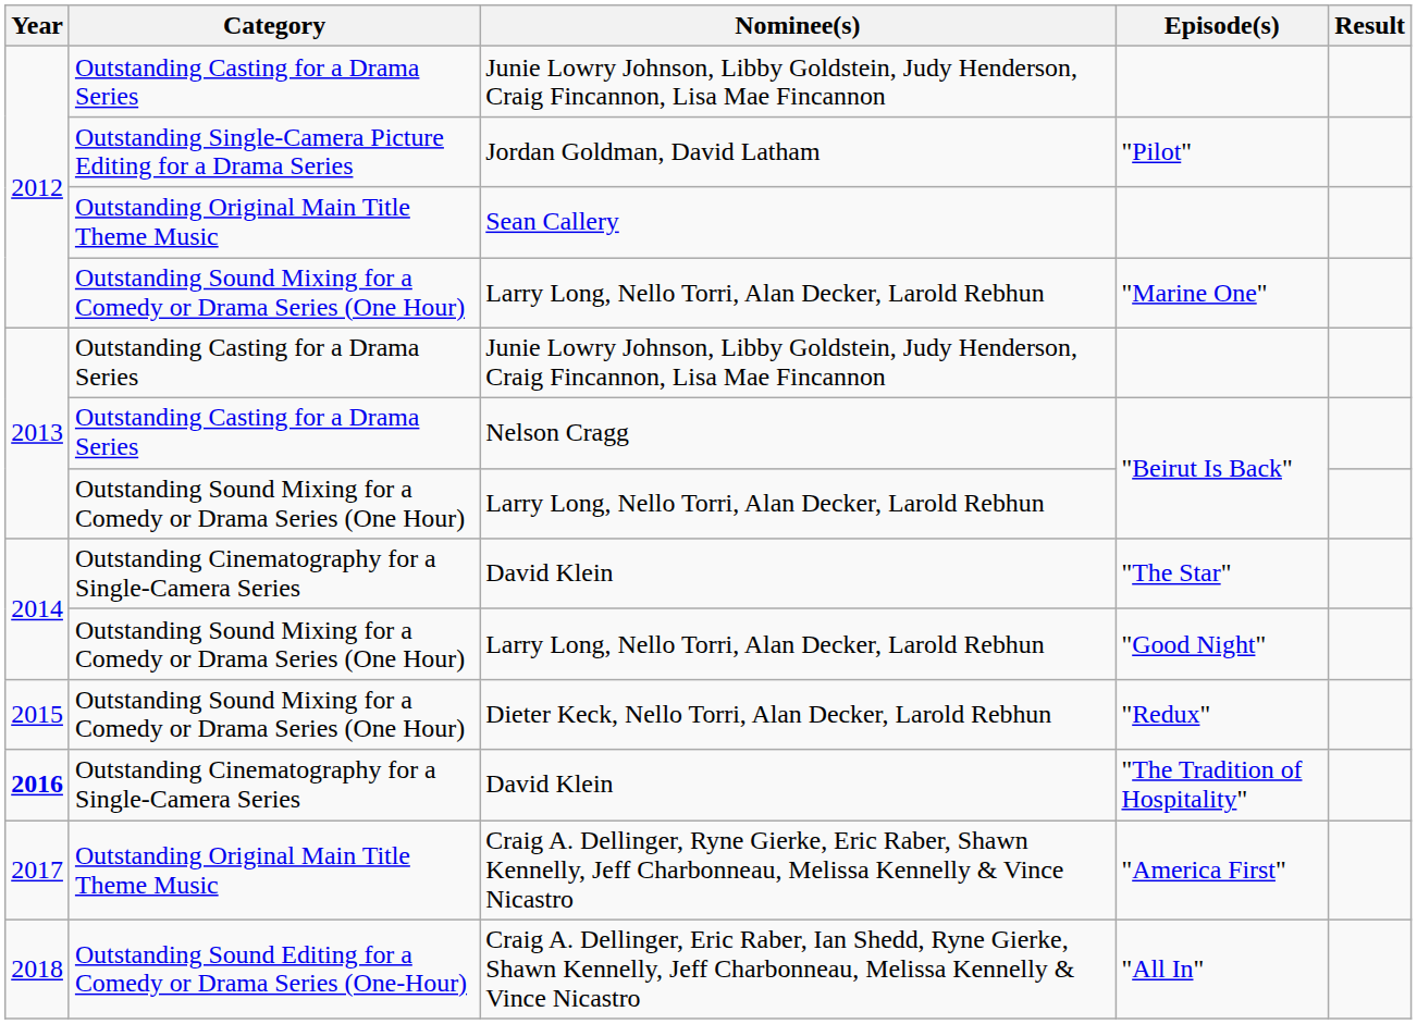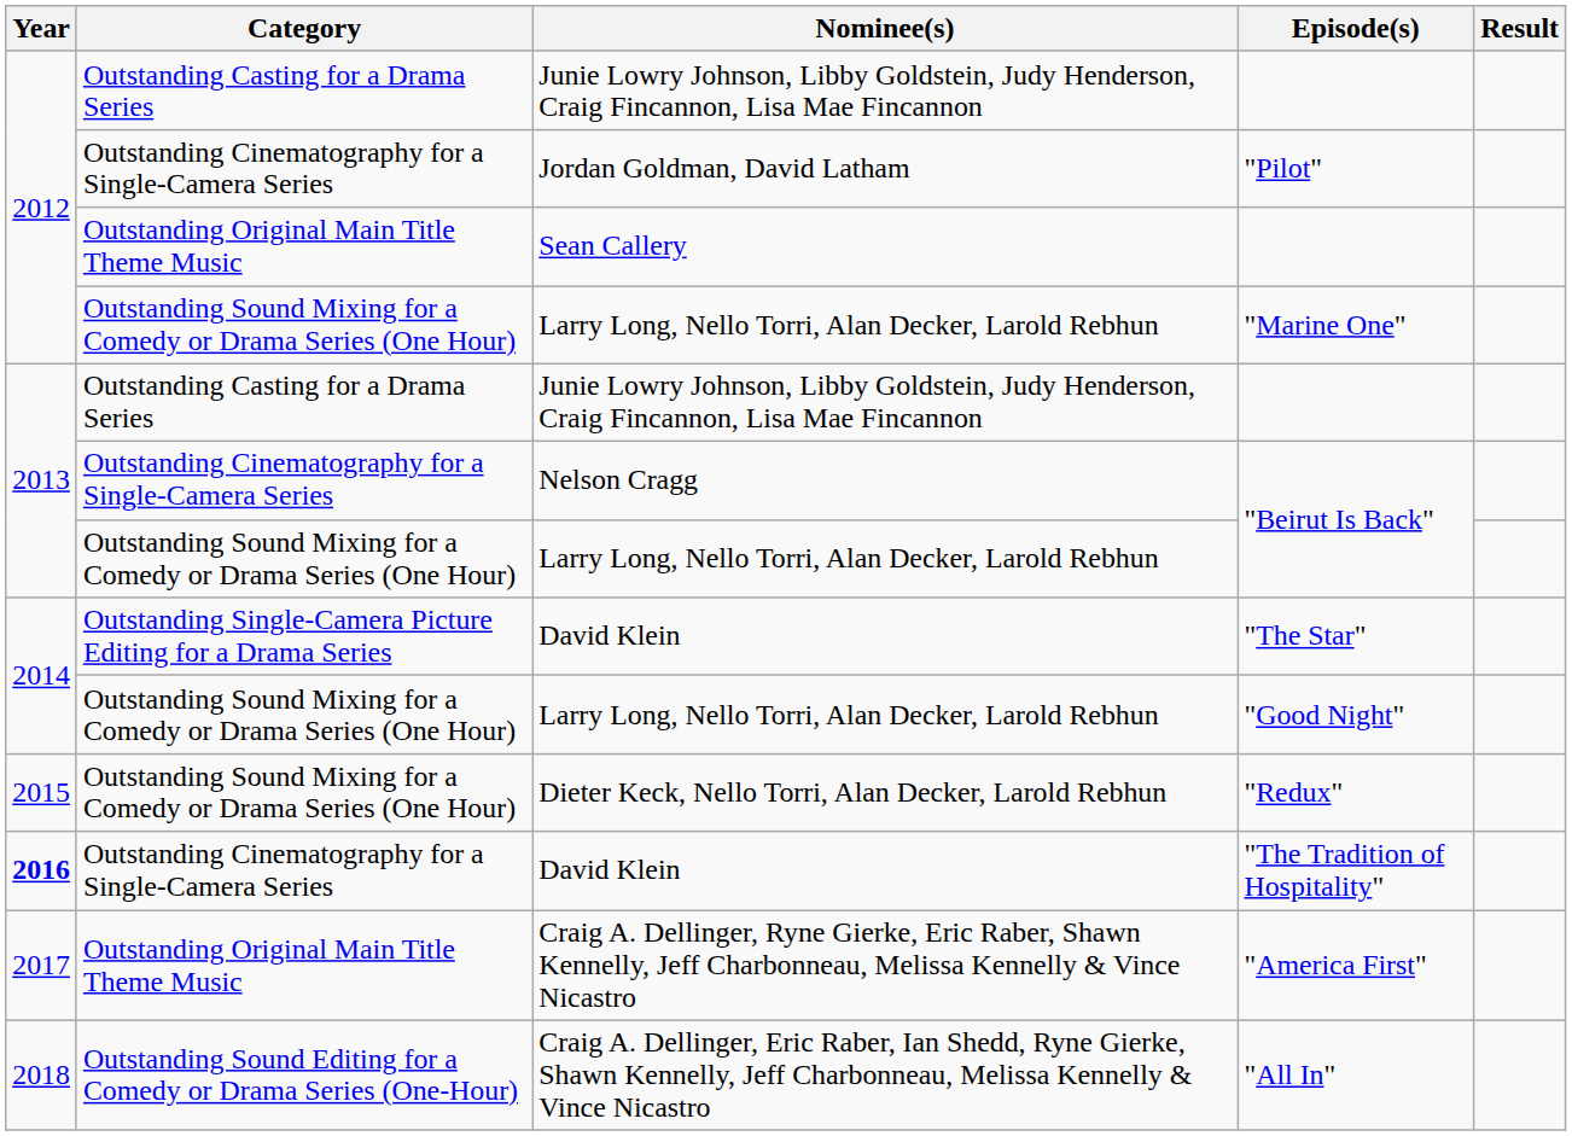"Pilot" | Category: Outstanding Single-Camera Picture Editing for a Drama Series -> Outstanding Cinematography for a Single-Camera Series
Nelson Cragg / "Beirut Is Back" | Category: Outstanding Casting for a Drama Series -> Outstanding Cinematography for a Single-Camera Series
"The Star" | Category: Outstanding Cinematography for a Single-Camera Series -> Outstanding Single-Camera Picture Editing for a Drama Series
